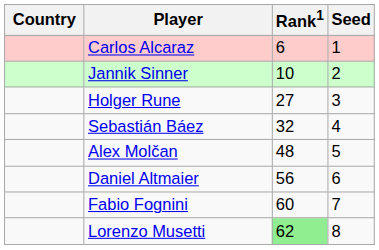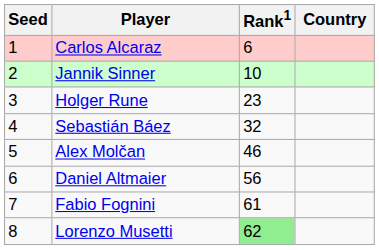columns swapped: Country <-> Seed
Holger Rune | Rank1: 27 -> 23
Alex Molčan | Rank1: 48 -> 46
Fabio Fognini | Rank1: 60 -> 61
